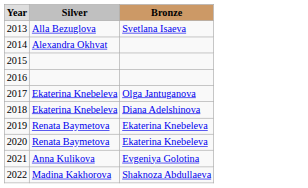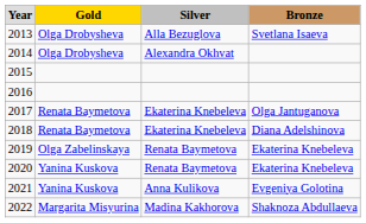+ column: Gold | Olga Drobysheva | Olga Drobysheva | Renata Baymetova | Renata Baymetova | Olga Zabelinskaya | Yanina Kuskova | Yanina Kuskova | Margarita Misyurina
